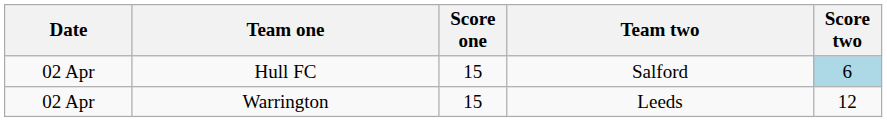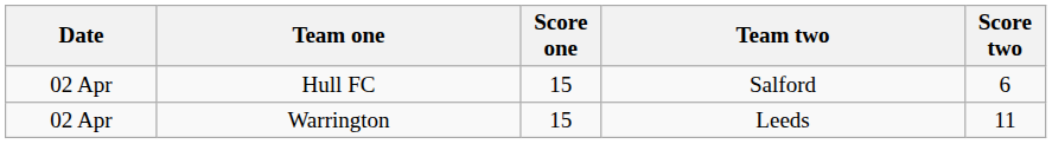Hull FC | Score two: lightblue background -> no background
Warrington | Score two: 12 -> 11
